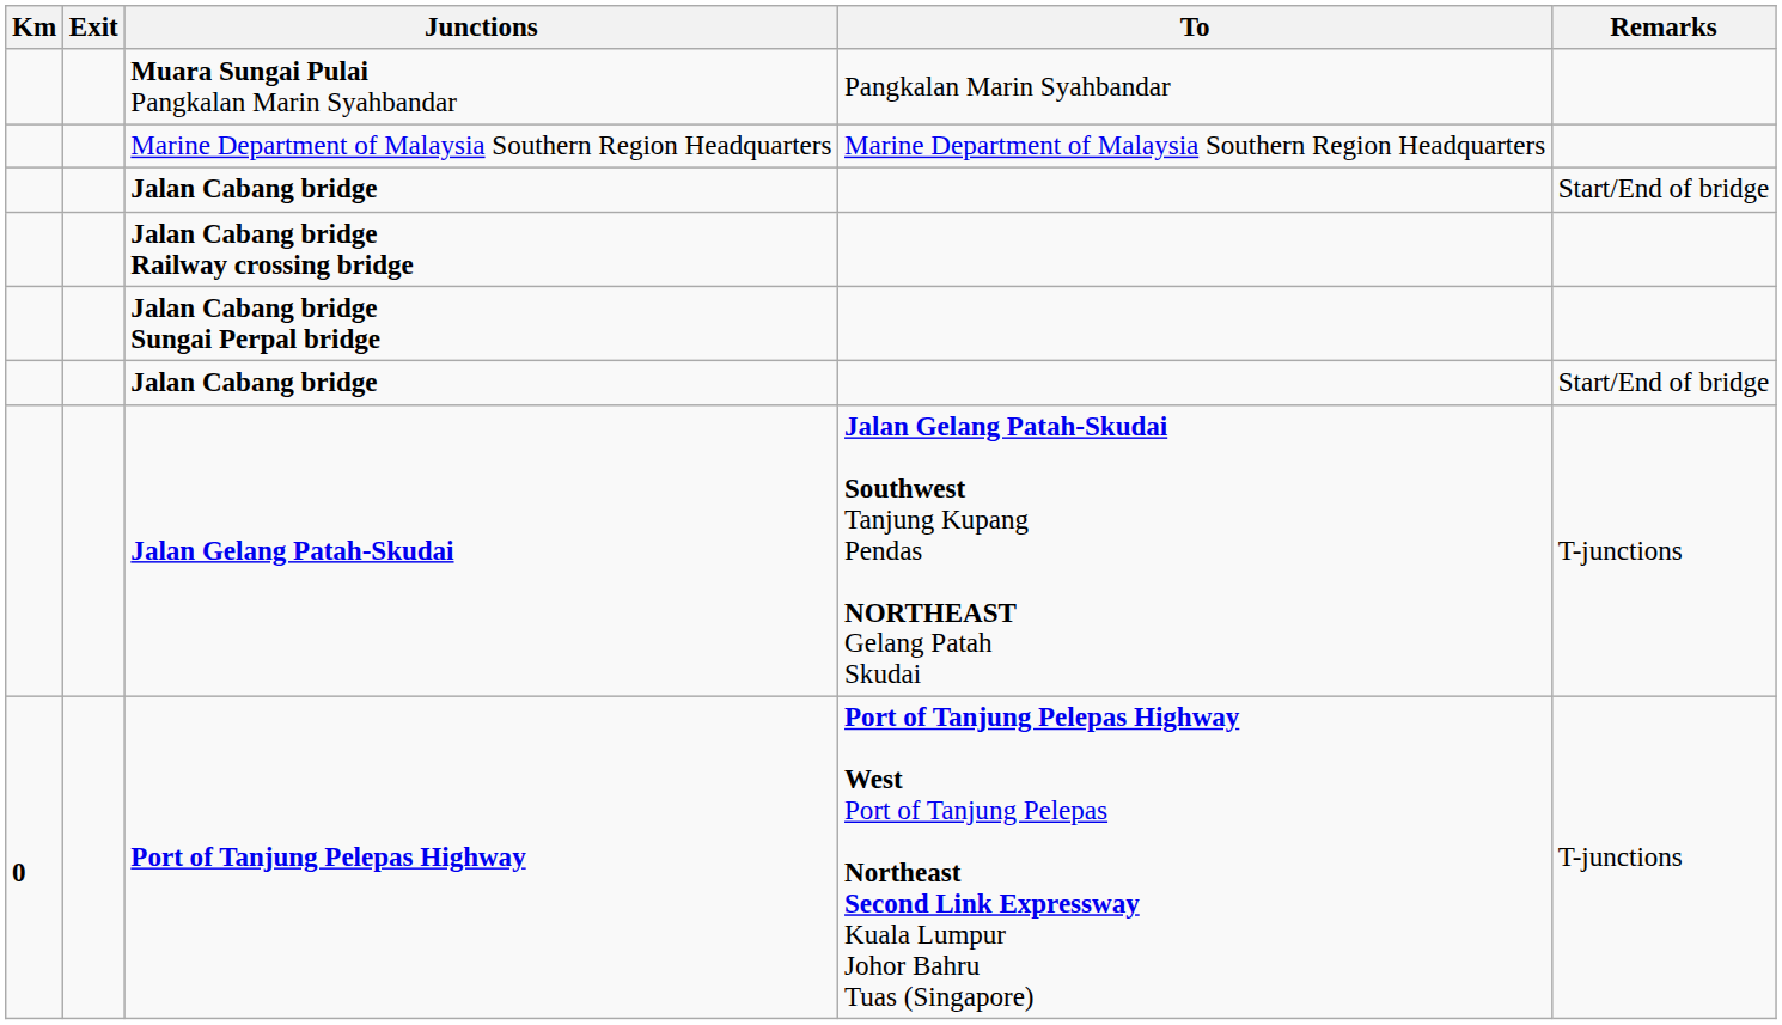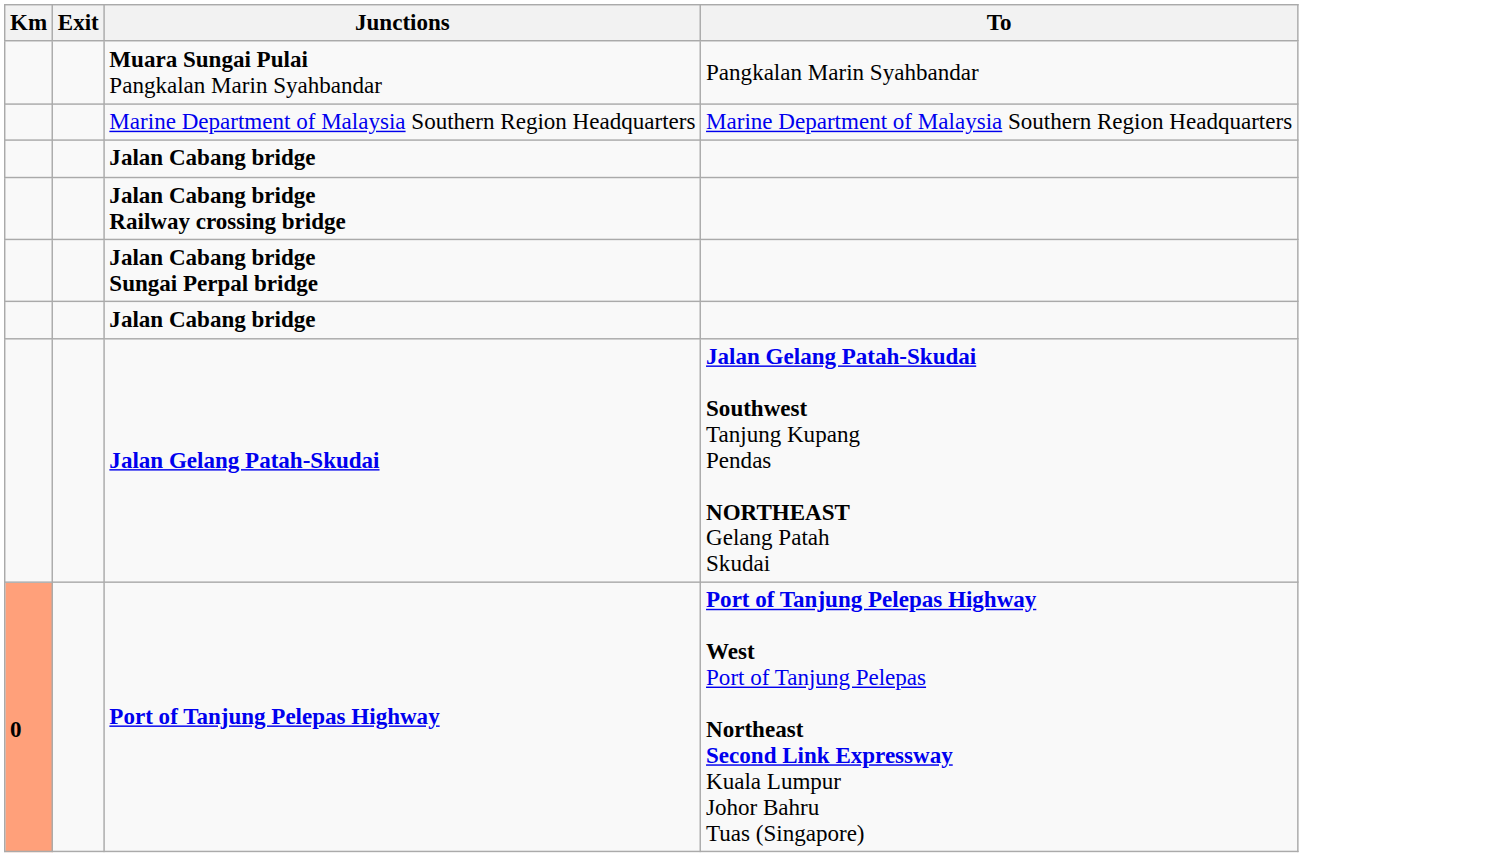- column: Remarks | Start/End of bridge | Start/End of bridge | T-junctions | T-junctions
Port of Tanjung Pelepas Highway | Km: no background -> lightsalmon background
